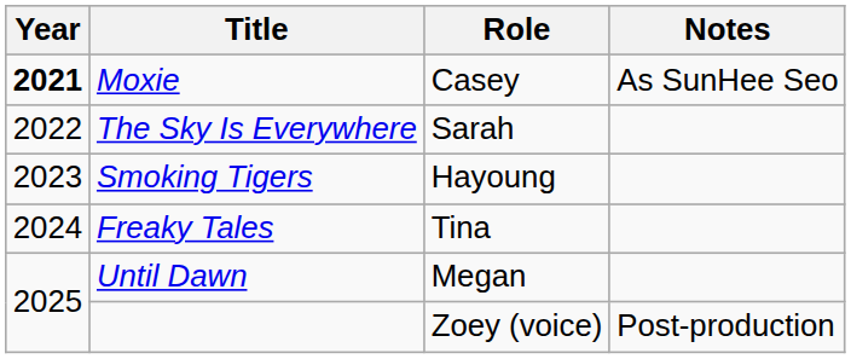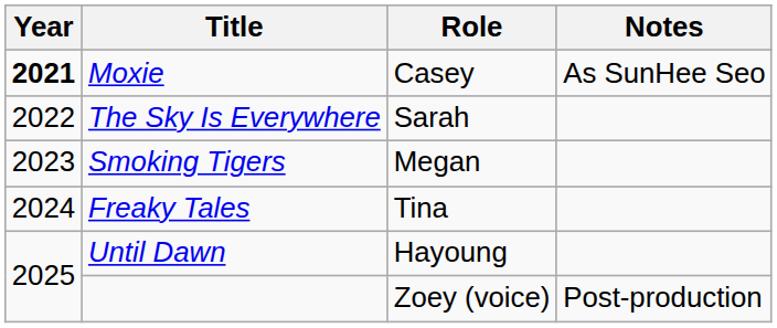Smoking Tigers | Role: Hayoung -> Megan
Until Dawn | Role: Megan -> Hayoung
